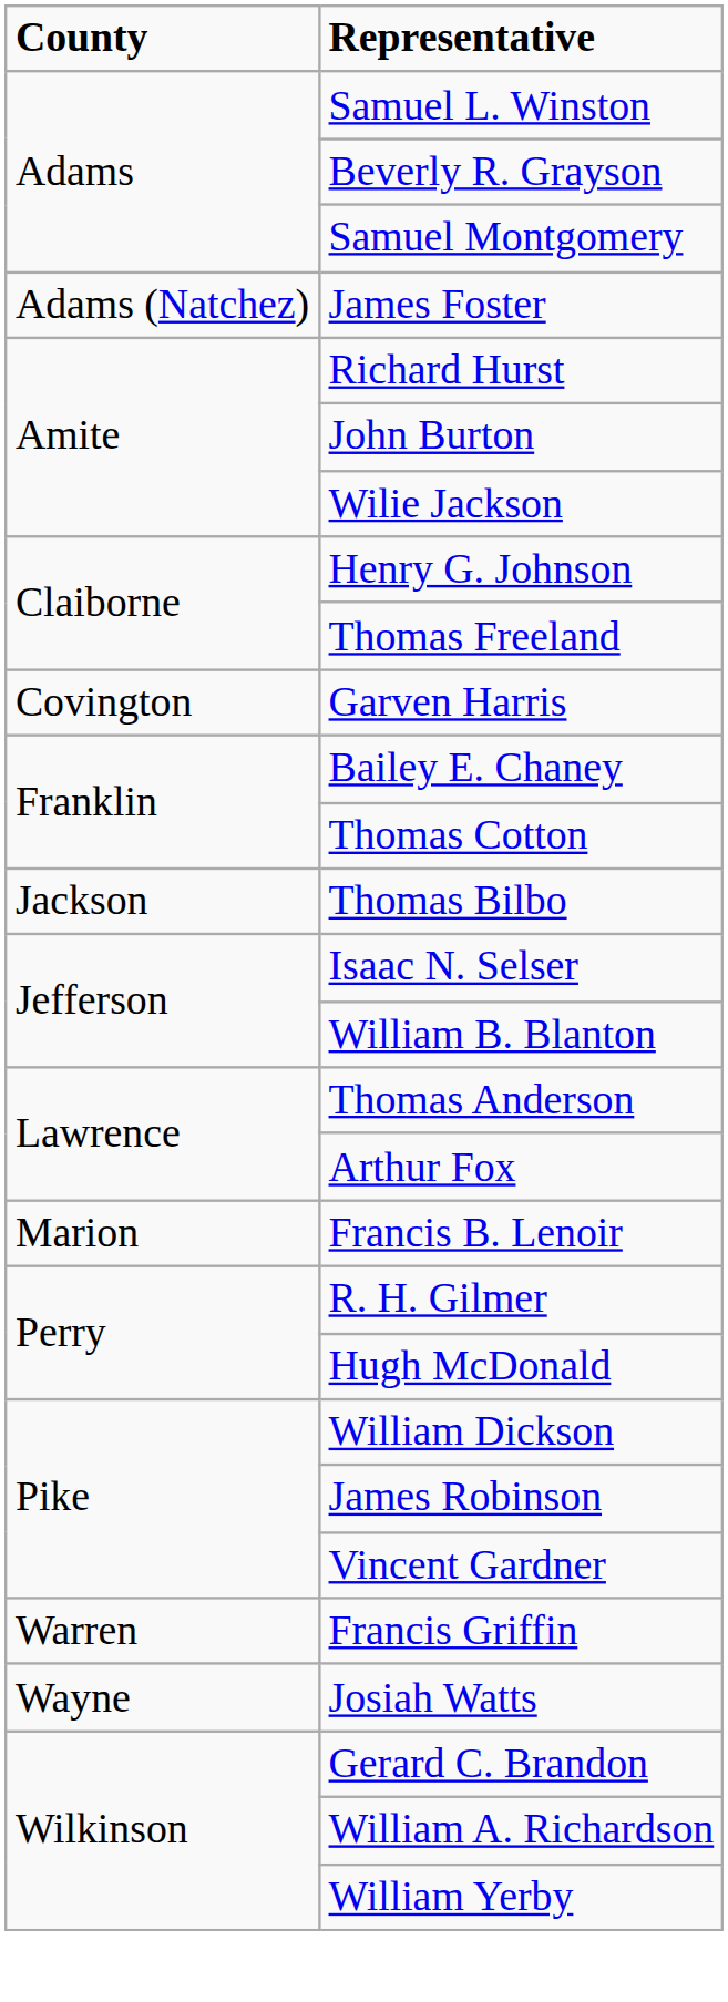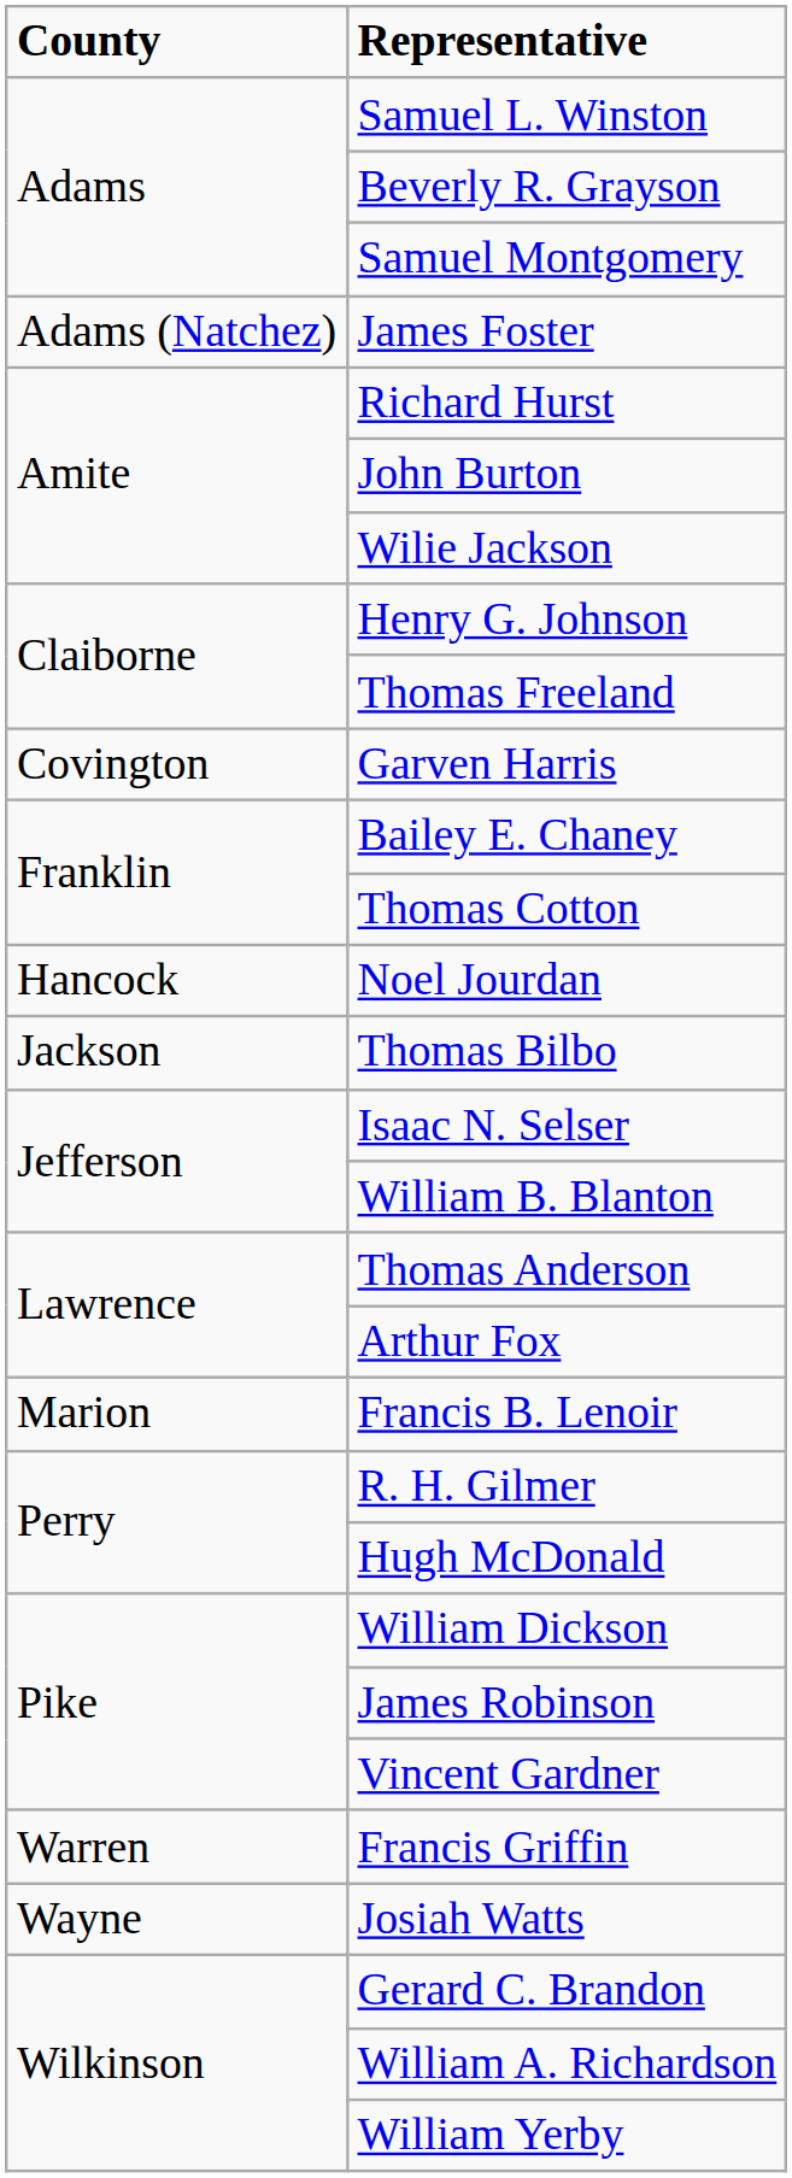+ row: Hancock | Noel Jourdan
